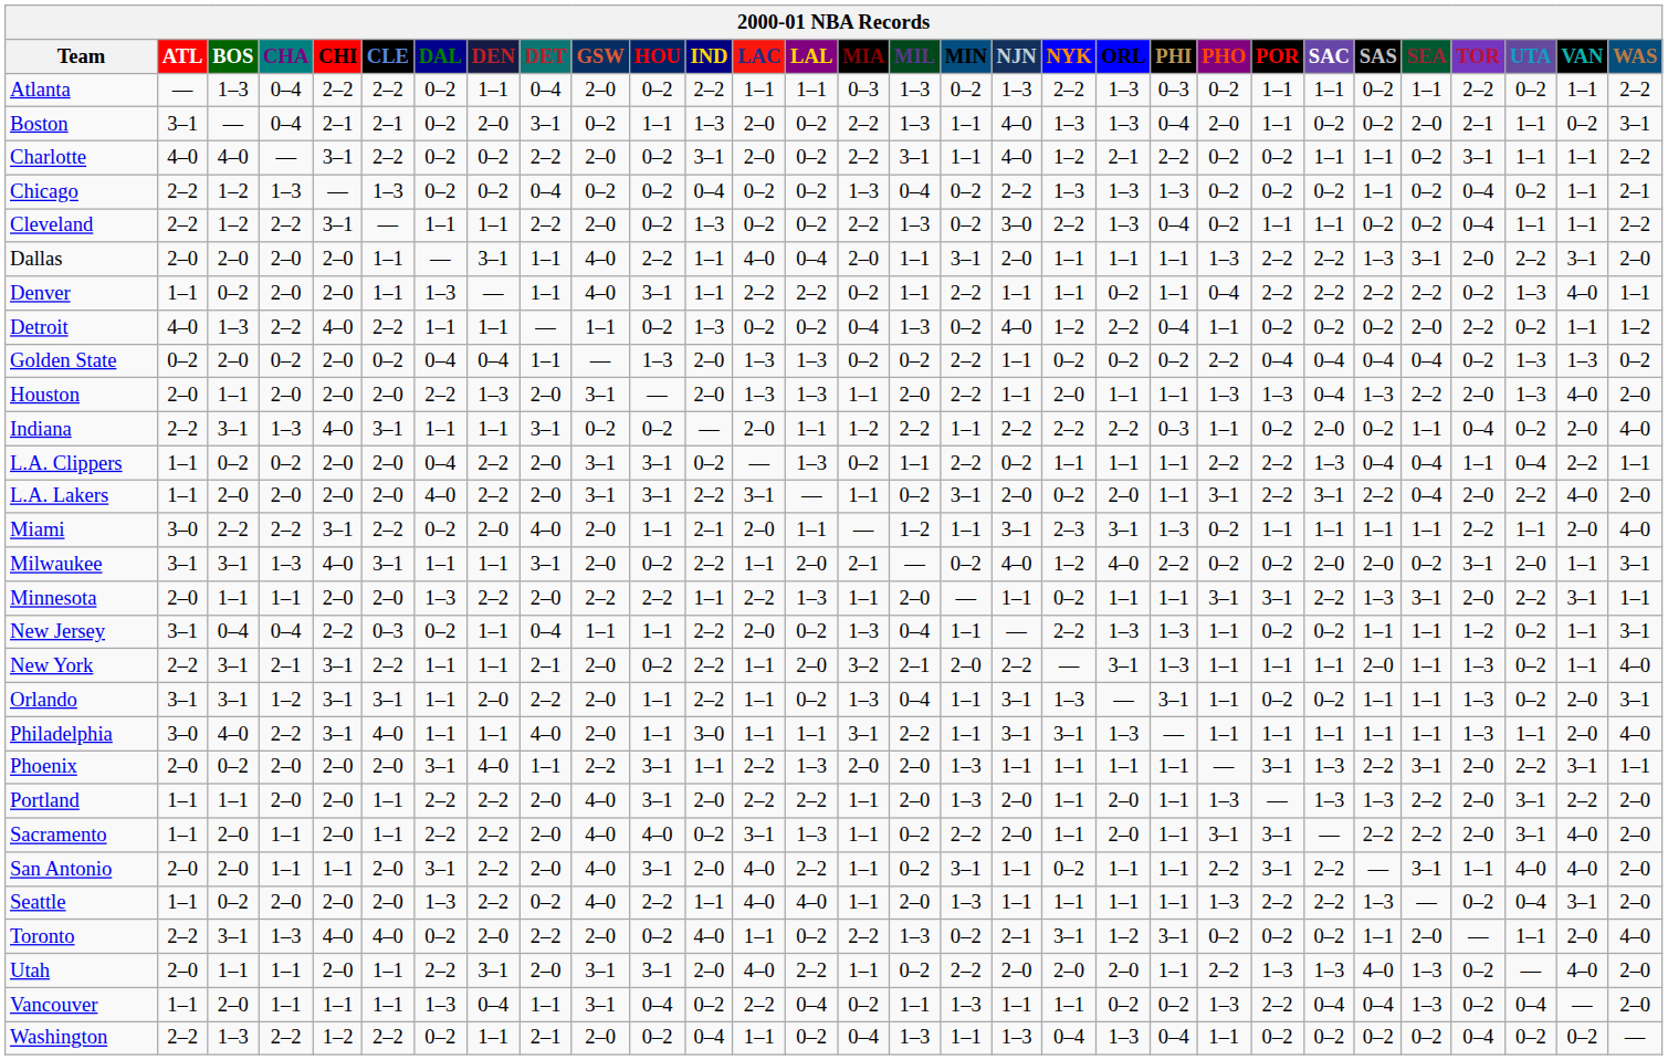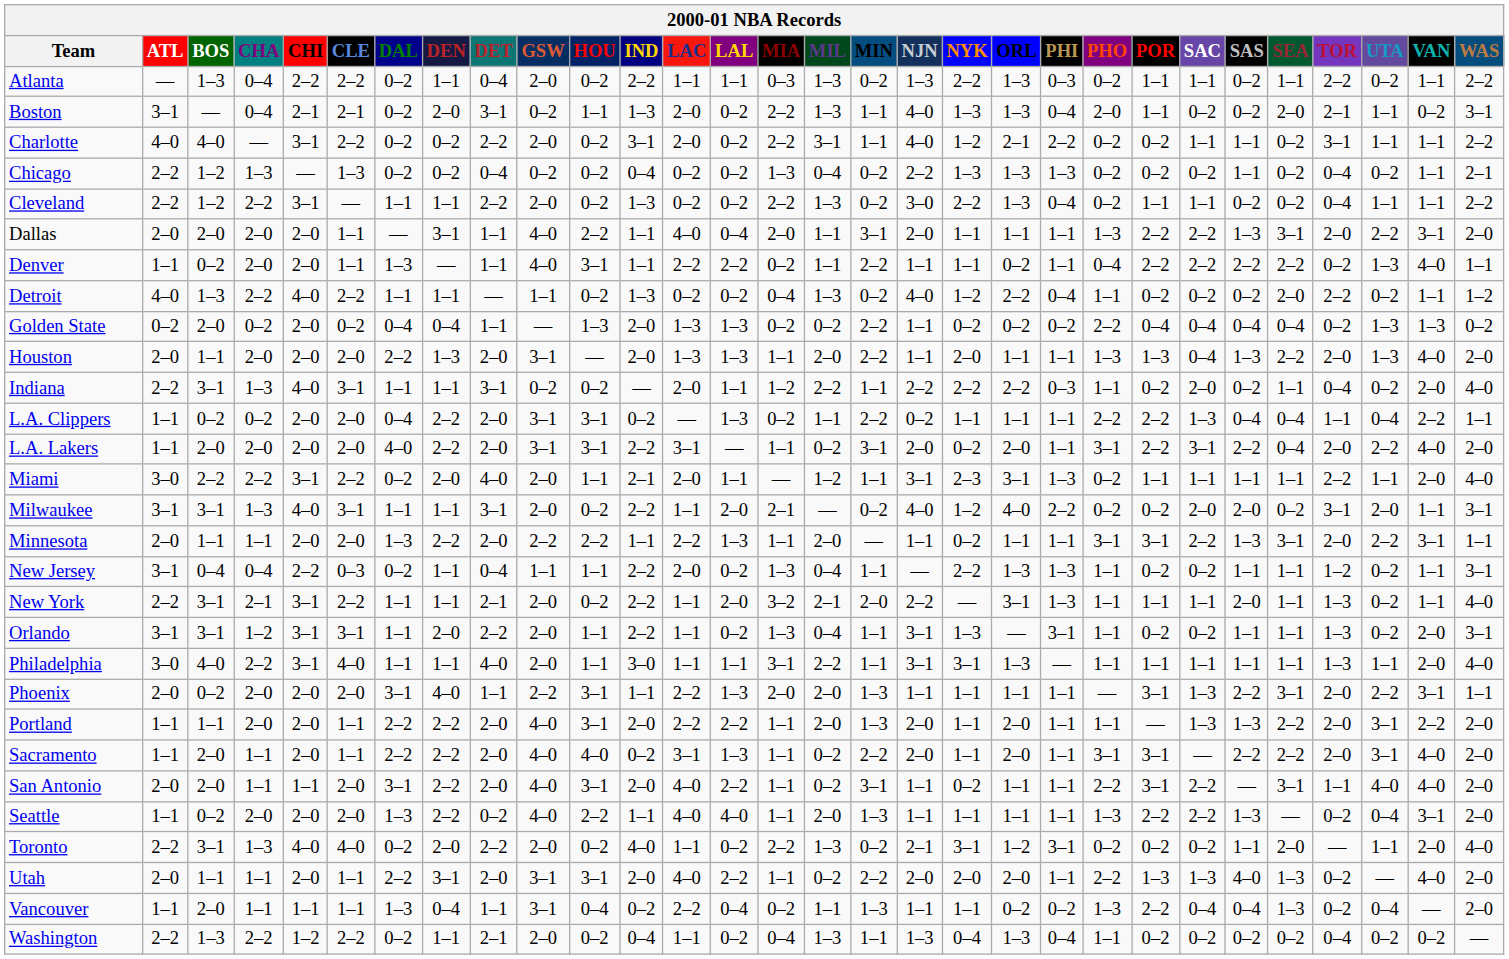Portland | PHO: 1–3 -> 1–1
